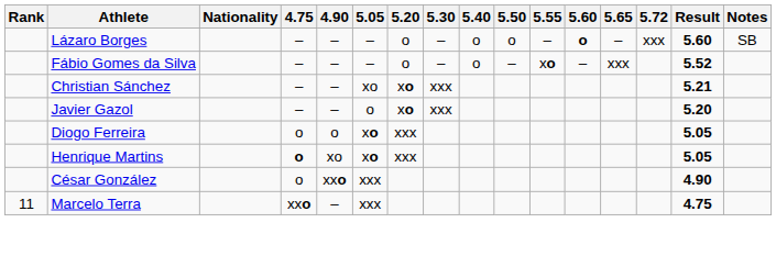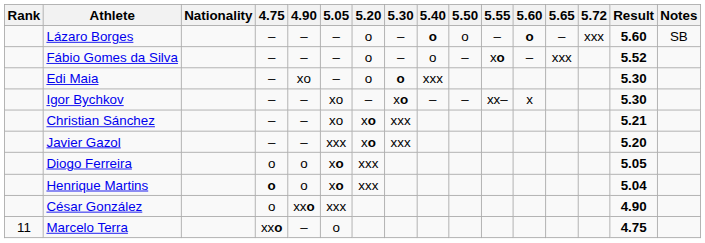Lázaro Borges | 5.40: normal -> bold
+ row: Edi Maia | – | xo | – | o | o | xxx | 5.30
+ row: Igor Bychkov | – | – | xo | – | xo | – | – | xx– | x | 5.30
Javier Gazol | 5.05: o -> xxx
Henrique Martins | 4.90: xo -> o
Henrique Martins | Result: 5.05 -> 5.04
Marcelo Terra | 5.05: xxx -> o
